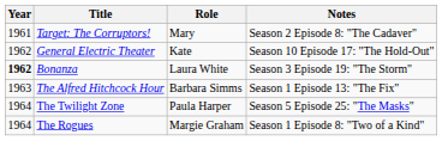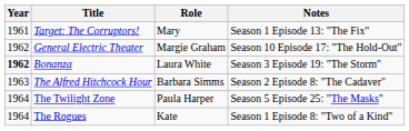Target: The Corruptors! | Notes: Season 2 Episode 8: "The Cadaver" -> Season 1 Episode 13: "The Fix"
General Electric Theater | Role: Kate -> Margie Graham
The Alfred Hitchcock Hour | Notes: Season 1 Episode 13: "The Fix" -> Season 2 Episode 8: "The Cadaver"
The Rogues | Role: Margie Graham -> Kate
